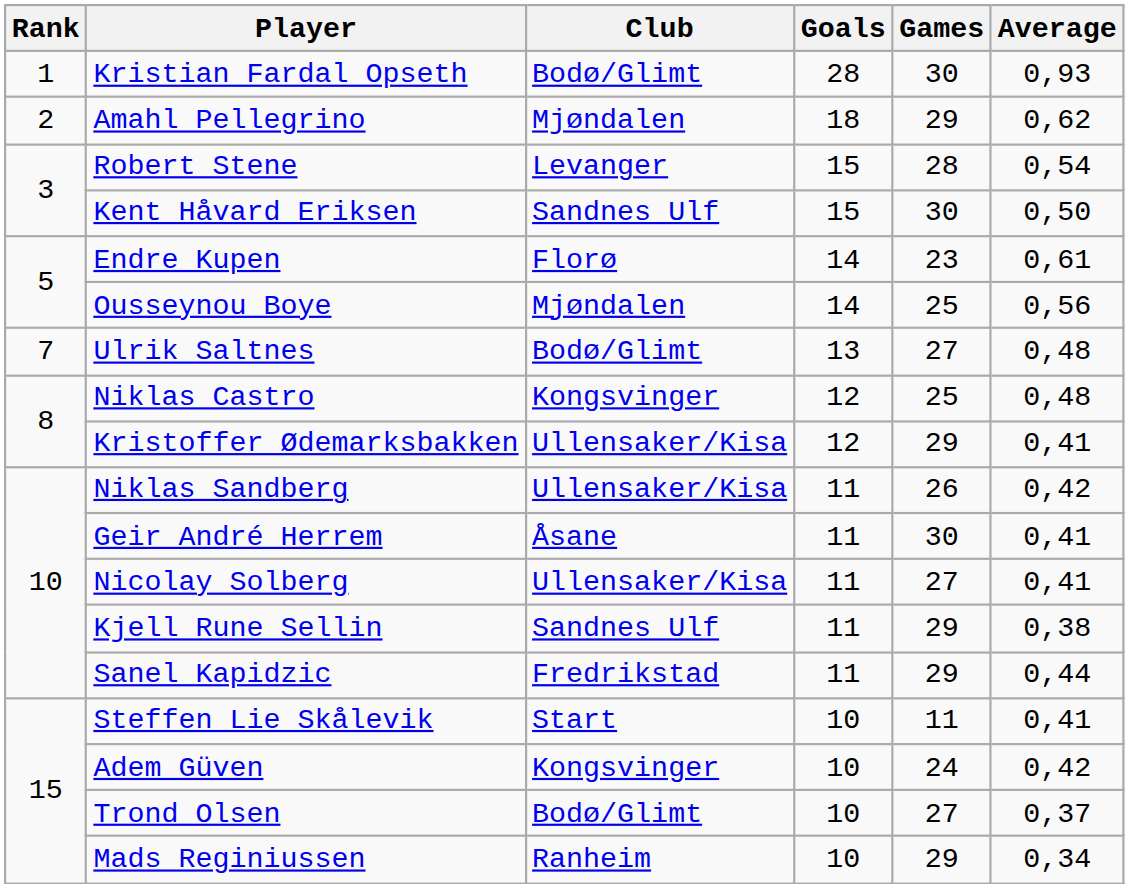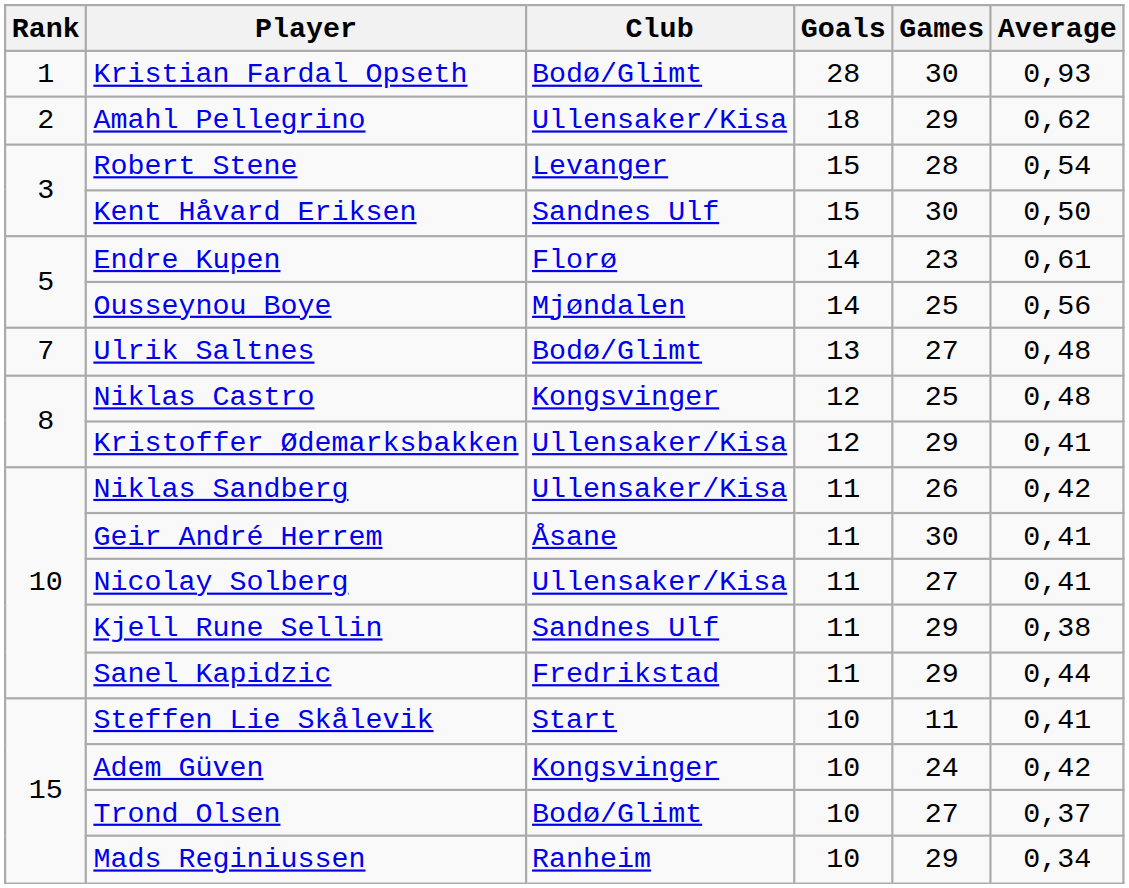Amahl Pellegrino | Club: Mjøndalen -> Ullensaker/Kisa
